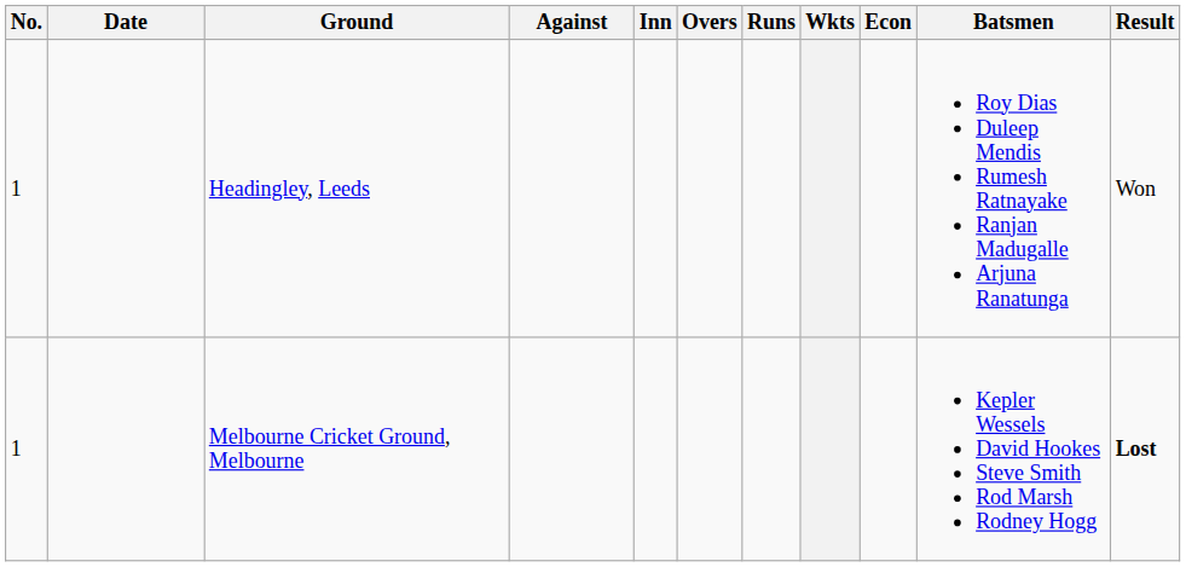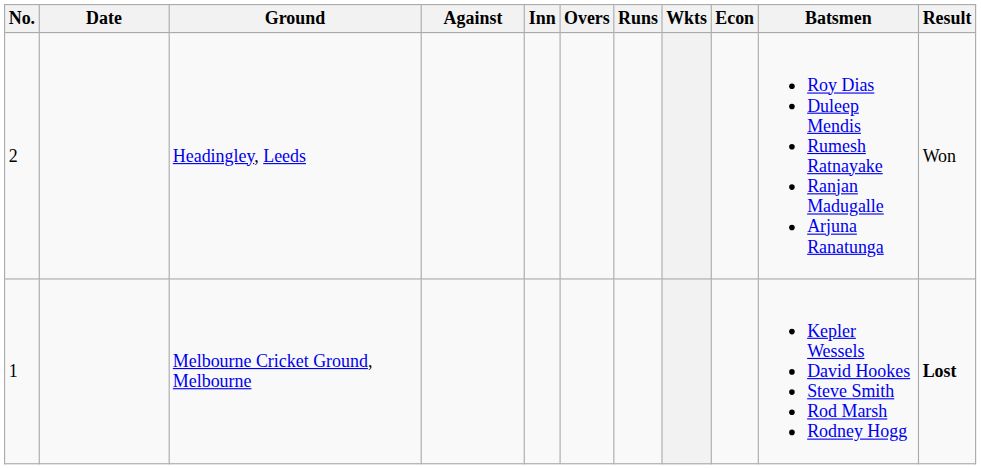Headingley, Leeds | No.: 1 -> 2
